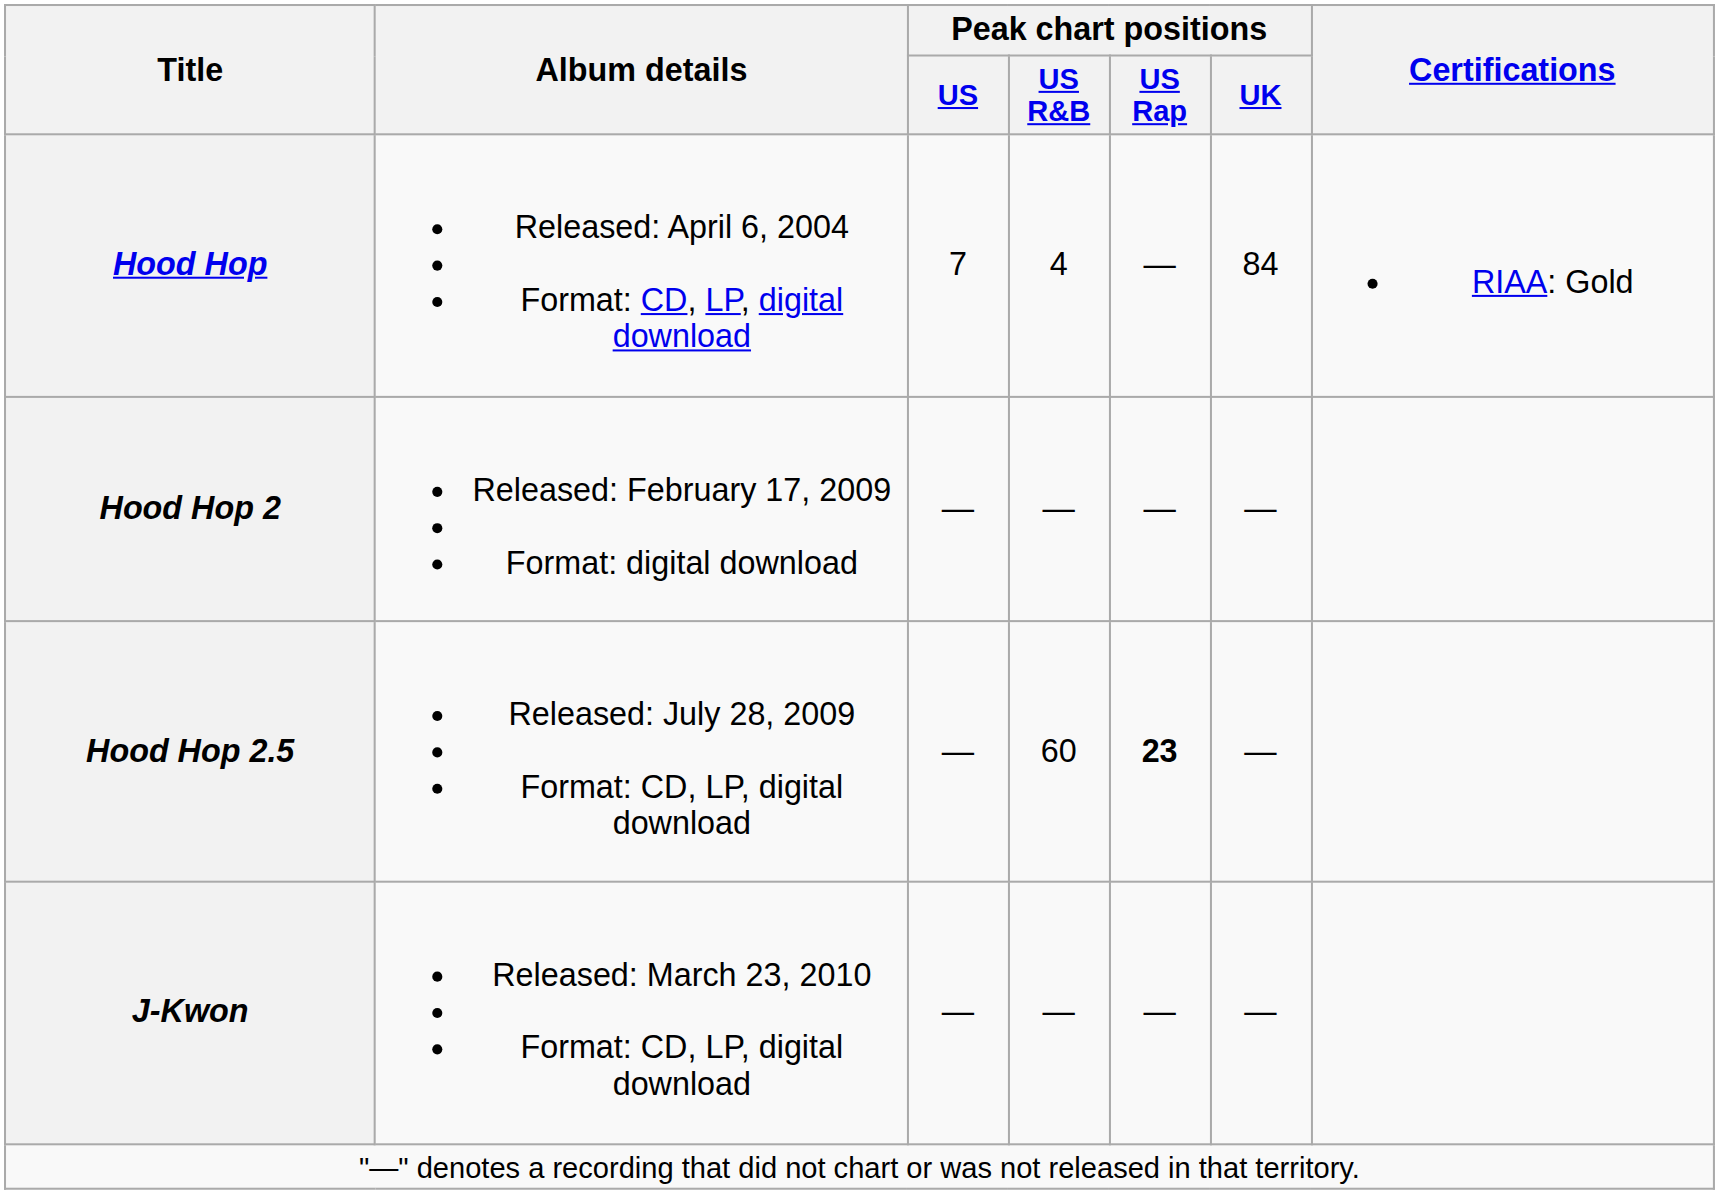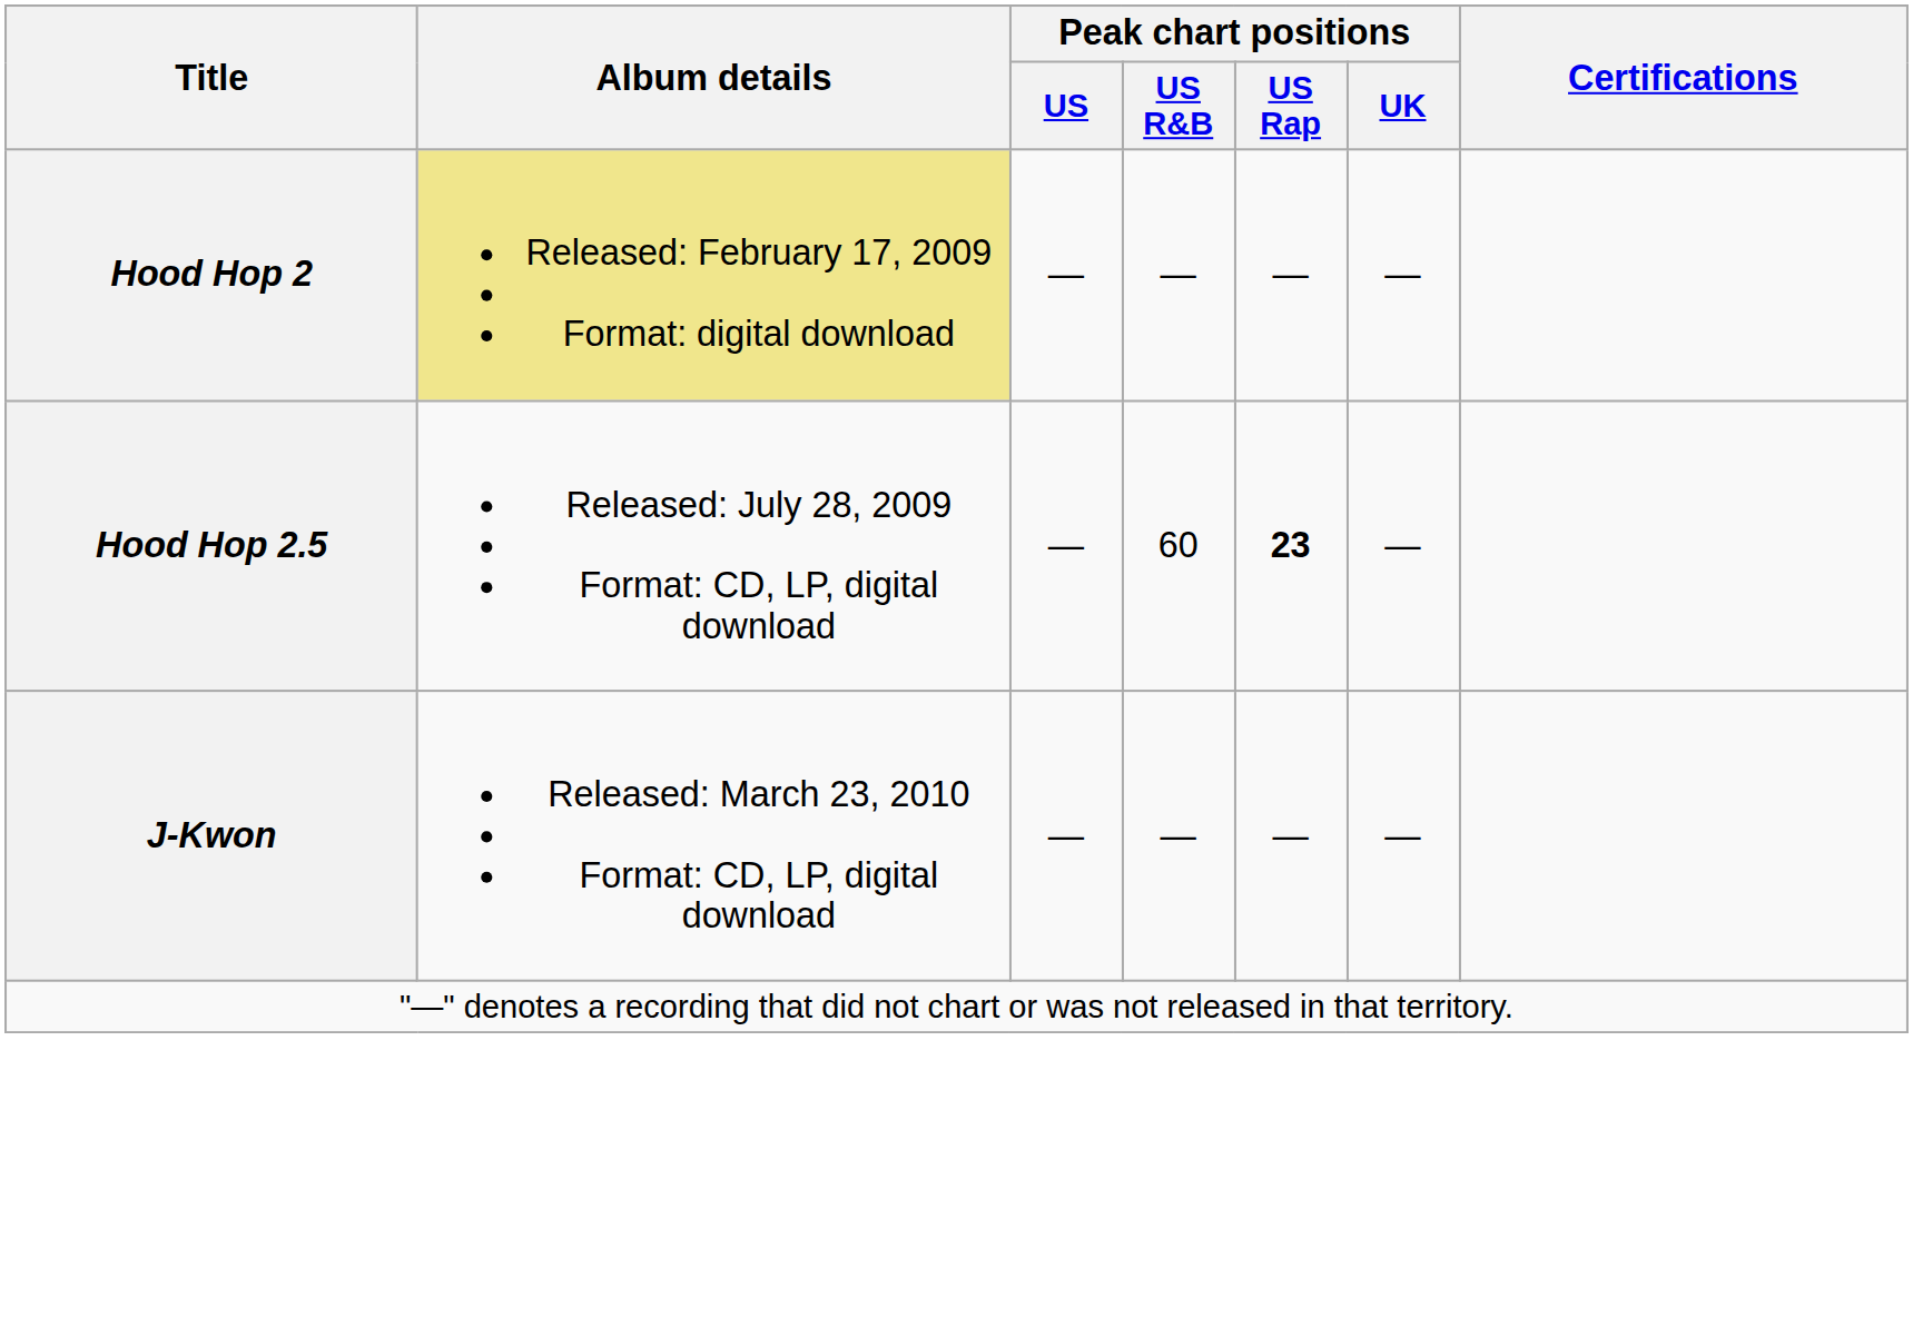- row: Hood Hop | Released: April 6, 2004 Format: CD, LP, digital download | 7 | 4 | — | 84 | RIAA: Gold
Hood Hop 2 | Album details: no background -> khaki background
